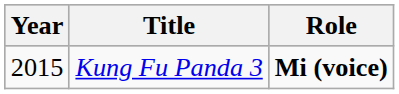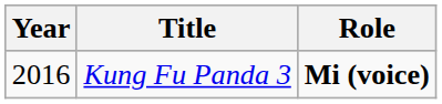Kung Fu Panda 3 | Year: 2015 -> 2016
